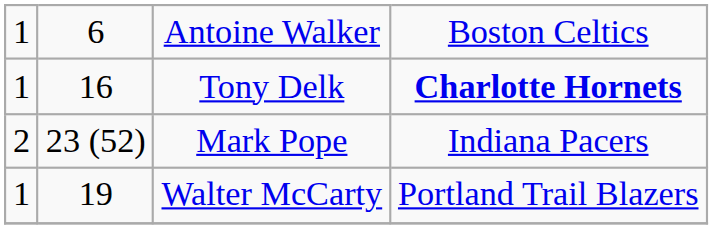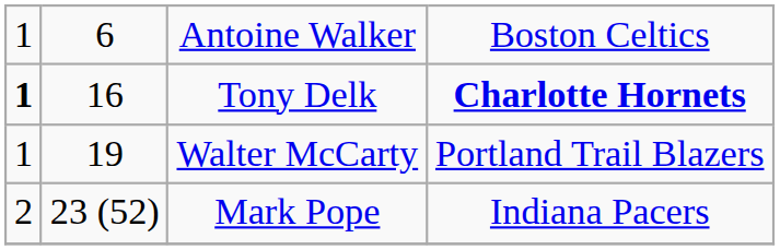Tony Delk | column 1: normal -> bold
rows swapped: Walter McCarty <-> Mark Pope
